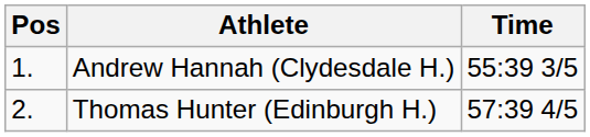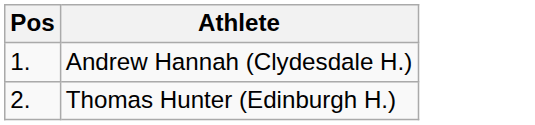- column: Time | 55:39 3/5 | 57:39 4/5
